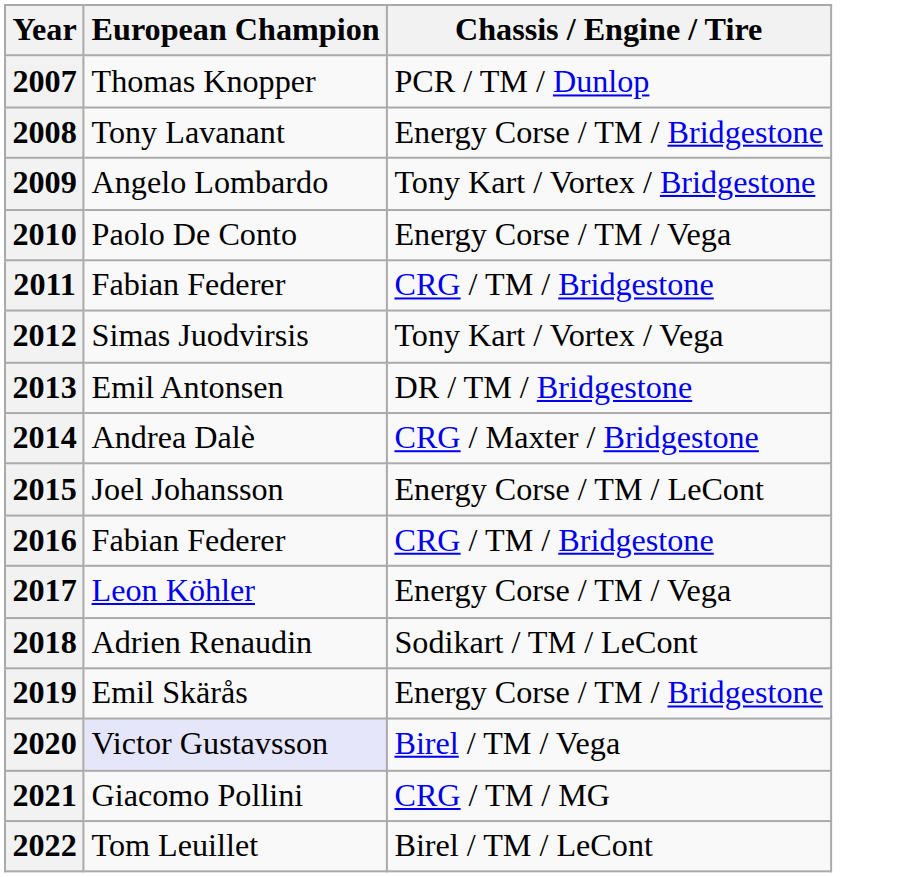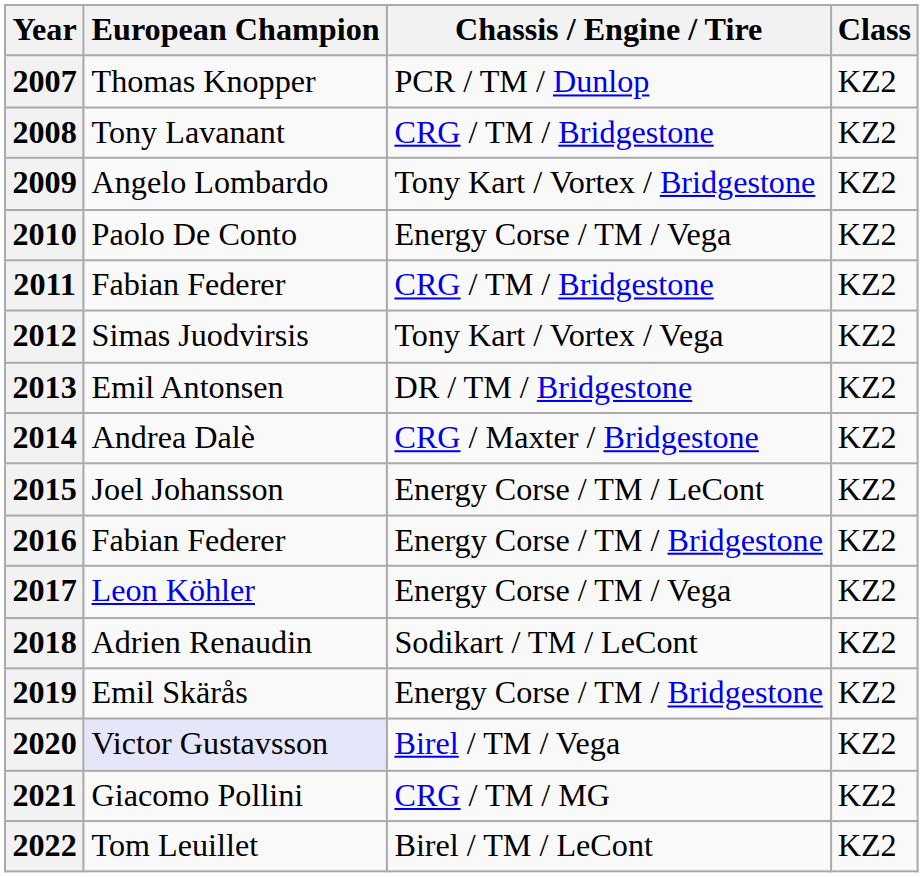+ column: Class | KZ2 | KZ2 | KZ2 | KZ2 | KZ2 | KZ2 | KZ2 | KZ2 | KZ2 | KZ2 | KZ2 | KZ2 | KZ2 | KZ2 | KZ2 | KZ2
2008 | Chassis / Engine / Tire: Energy Corse / TM / Bridgestone -> CRG / TM / Bridgestone
2016 | Chassis / Engine / Tire: CRG / TM / Bridgestone -> Energy Corse / TM / Bridgestone
